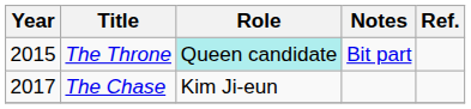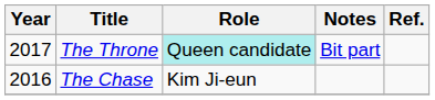The Throne | Year: 2015 -> 2017
The Chase | Year: 2017 -> 2016
